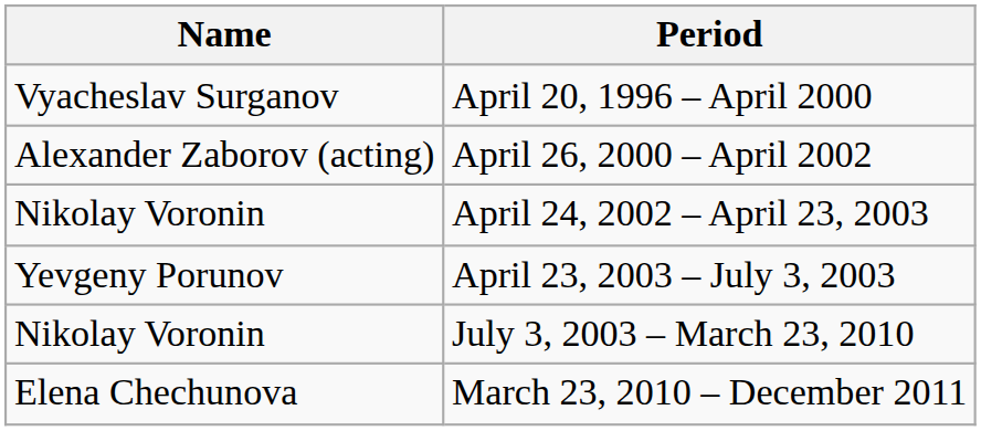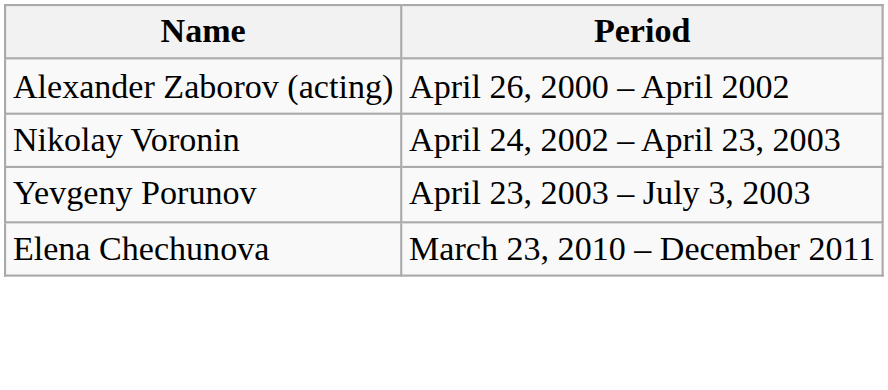- row: Vyacheslav Surganov | April 20, 1996 – April 2000
- row: Nikolay Voronin | July 3, 2003 – March 23, 2010
